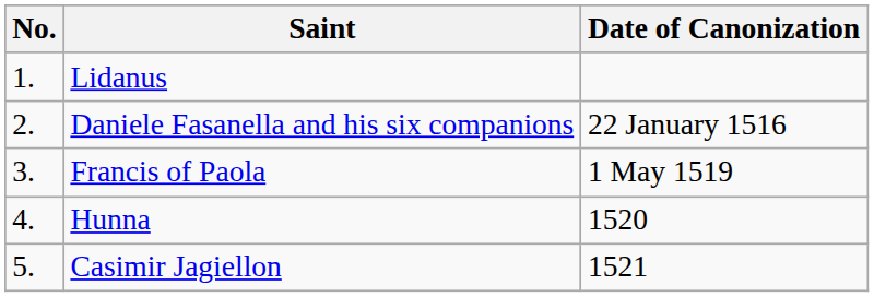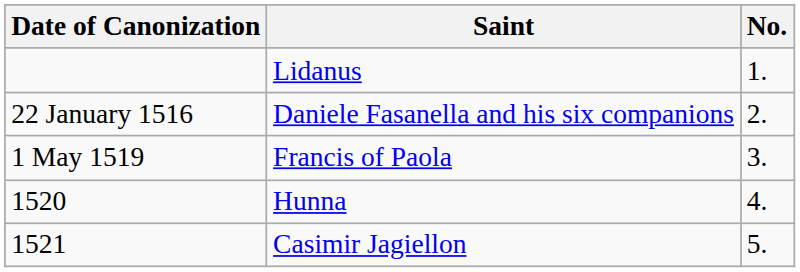columns swapped: No. <-> Date of Canonization
